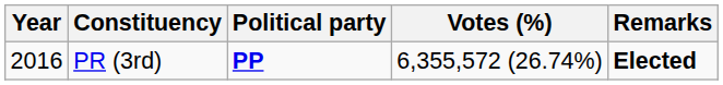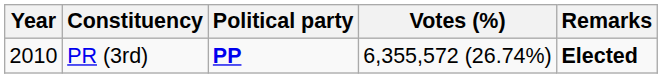PR (3rd) | Year: 2016 -> 2010
